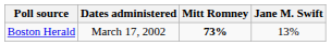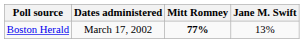Boston Herald | Mitt Romney: 73% -> 77%
